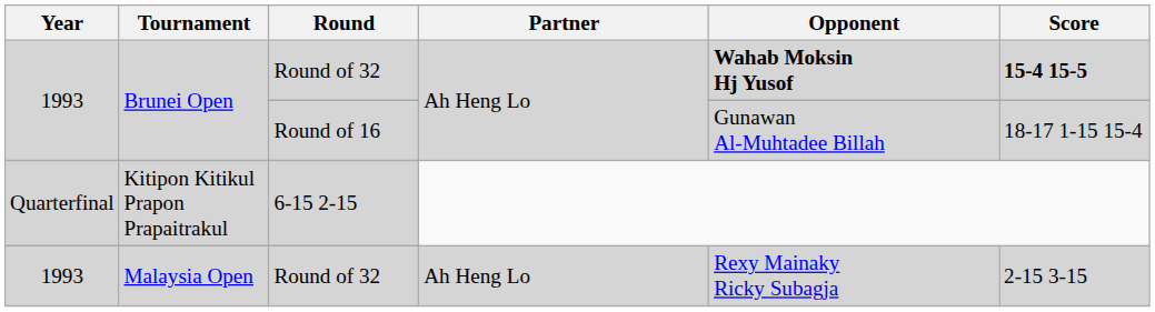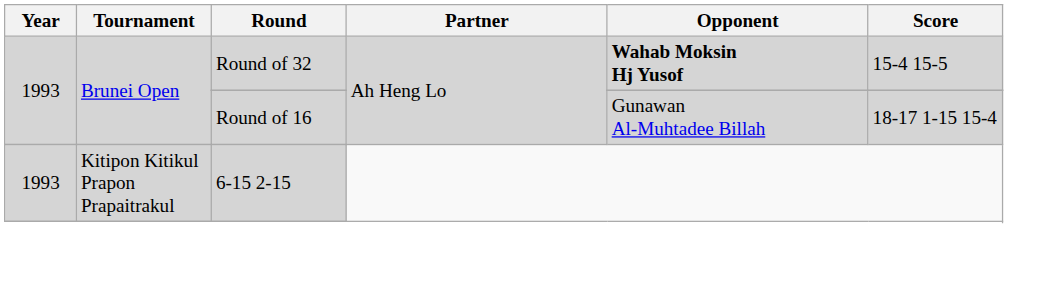Brunei Open / Round of 32 | Score: bold -> normal
Kitipon Kitikul Prapon Prapaitrakul | Year: Quarterfinal -> 1993
- row: 1993 | Malaysia Open | Round of 32 | Ah Heng Lo | Rexy Mainaky Ricky Subagja | 2-15 3-15
